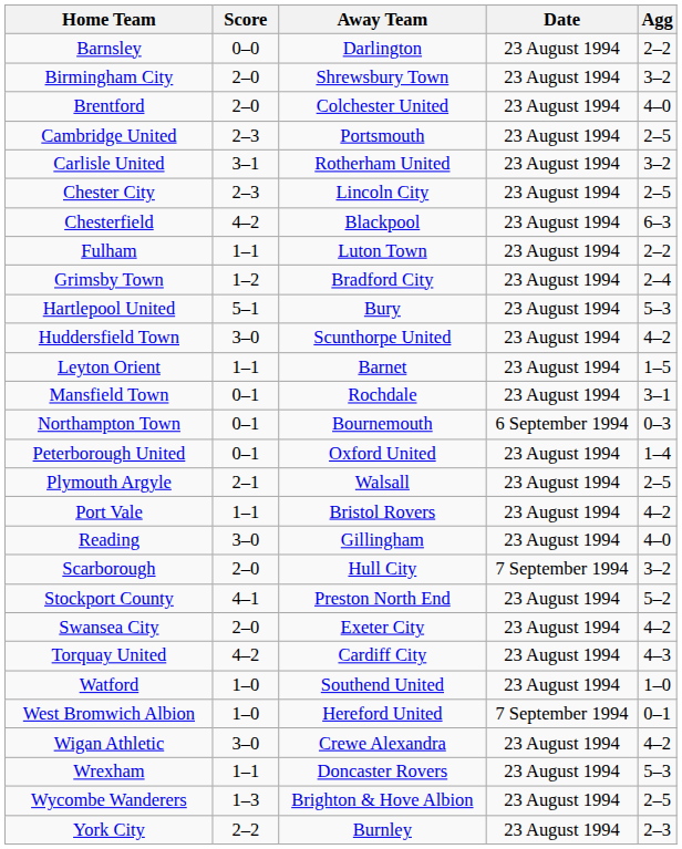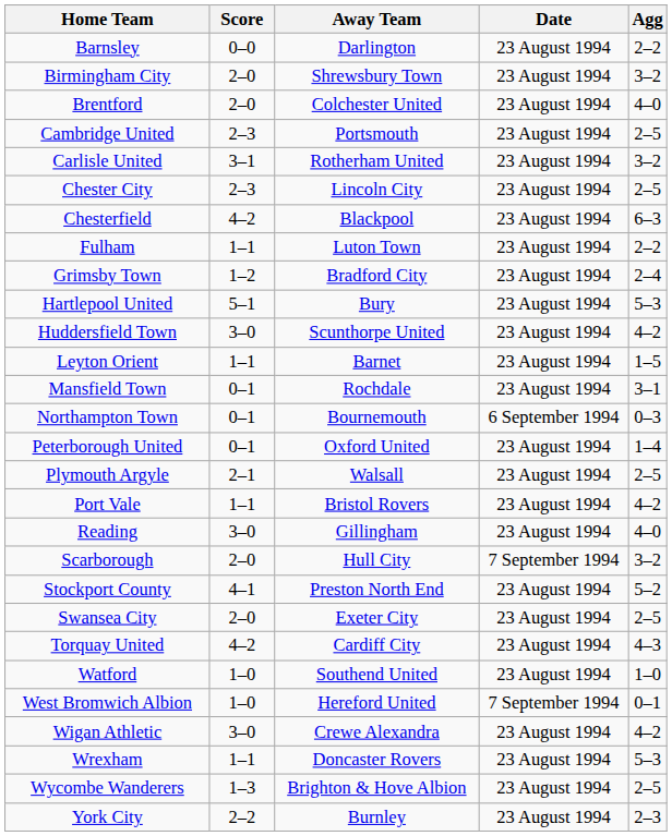Swansea City | Agg: 4–2 -> 2–5
